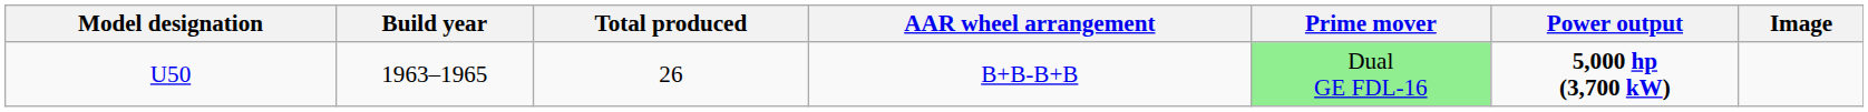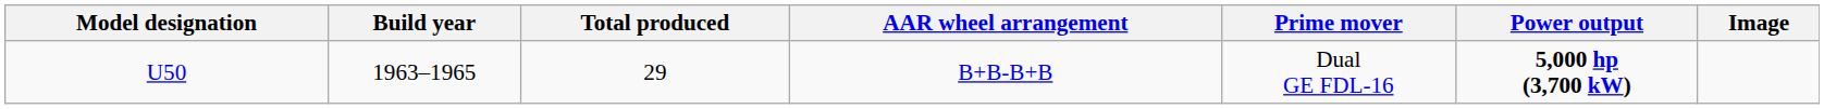B+B-B+B | Total produced: 26 -> 29
B+B-B+B | Prime mover: lightgreen background -> no background
